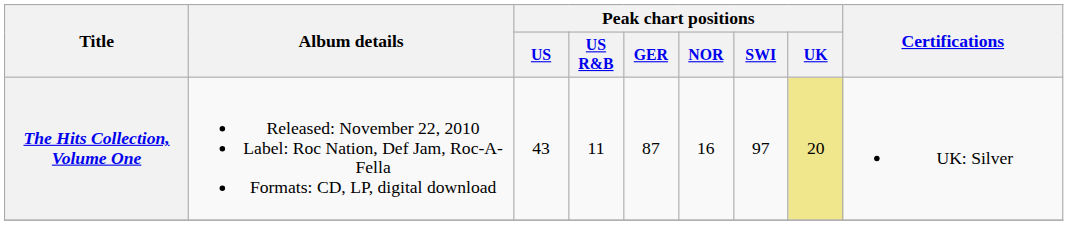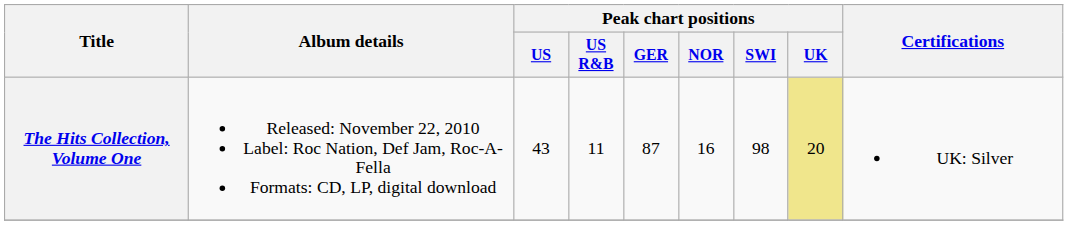The Hits Collection, Volume One | Peak chart positions / SWI: 97 -> 98
